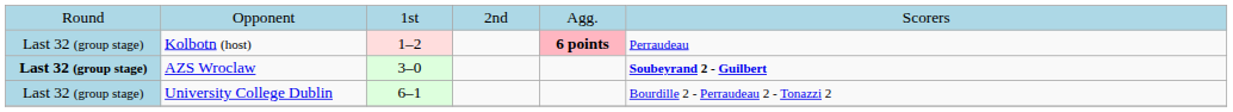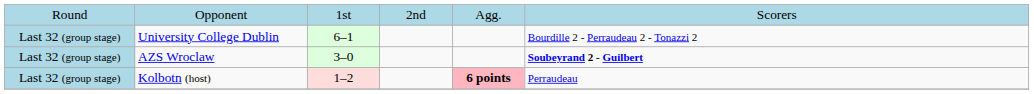rows swapped: University College Dublin <-> Kolbotn (host)
AZS Wroclaw | column 1: bold -> normal
